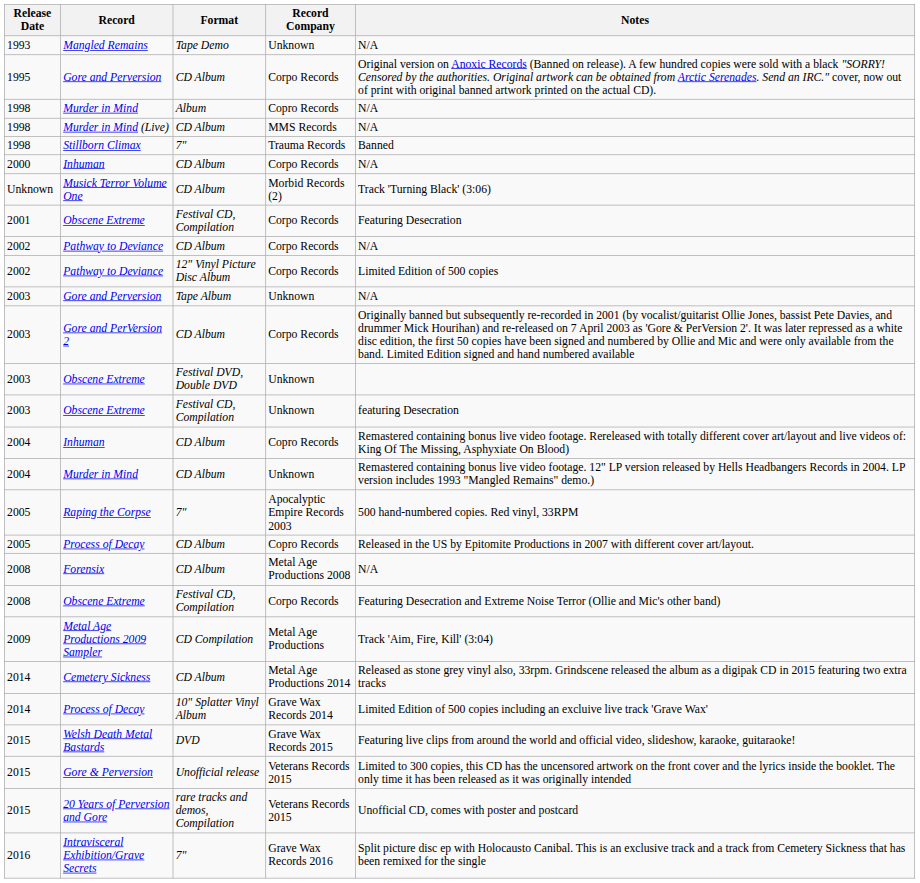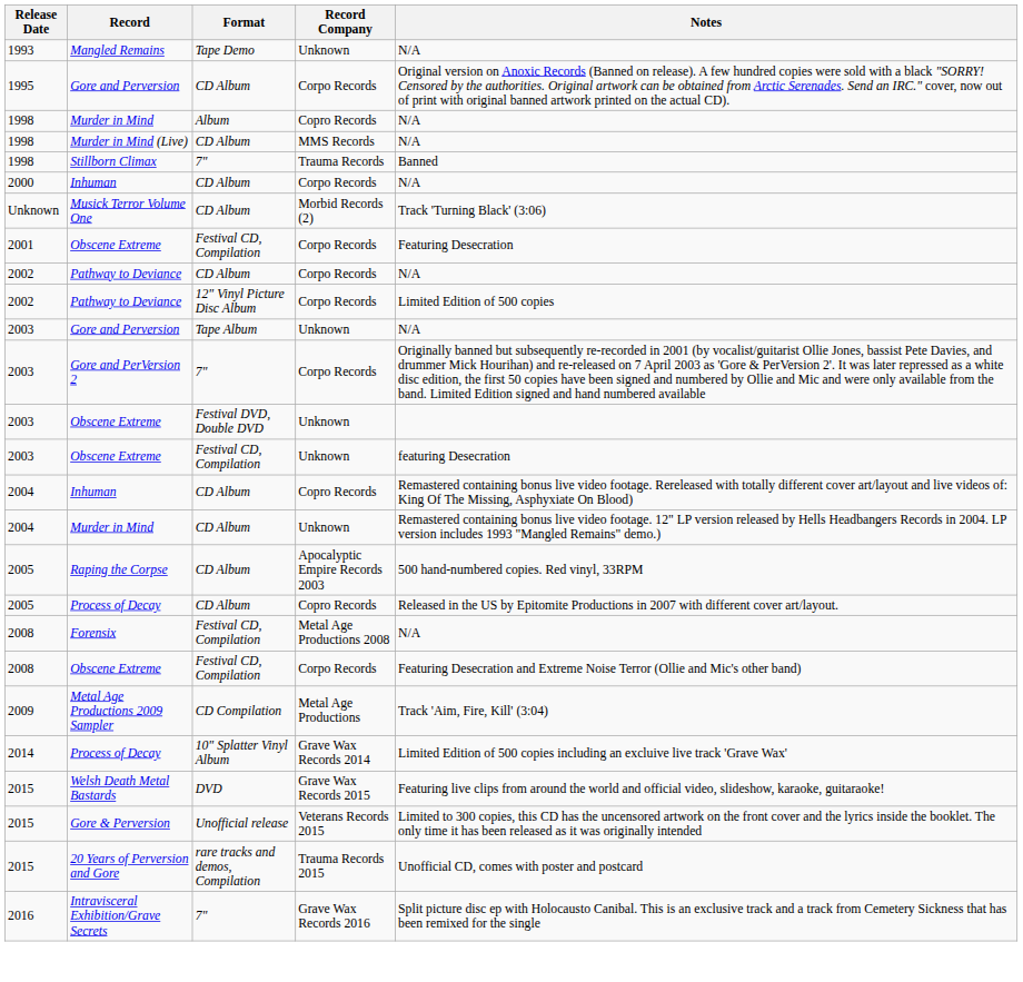Gore and PerVersion 2 | Format: CD Album -> 7"
Raping the Corpse | Format: 7" -> CD Album
Forensix | Format: CD Album -> Festival CD, Compilation
- row: 2014 | Cemetery Sickness | CD Album | Metal Age Productions 2014 | Released as stone grey vinyl also, 33rpm. Grindscene released the album as a digipak CD in 2015 featuring two extra tracks
20 Years of Perversion and Gore | Record Company: Veterans Records 2015 -> Trauma Records 2015
